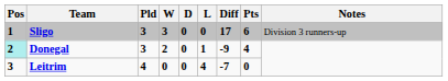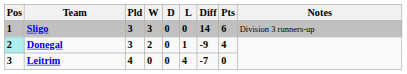Sligo | Diff: 17 -> 14
